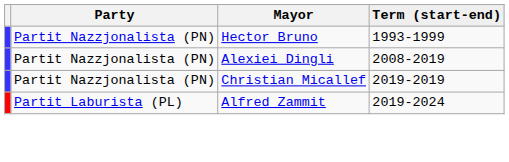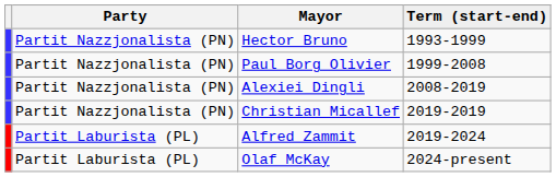+ row: Partit Nazzjonalista (PN) | Paul Borg Olivier | 1999-2008
+ row: Partit Laburista (PL) | Olaf McKay | 2024-present
